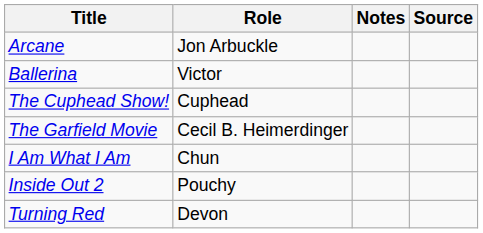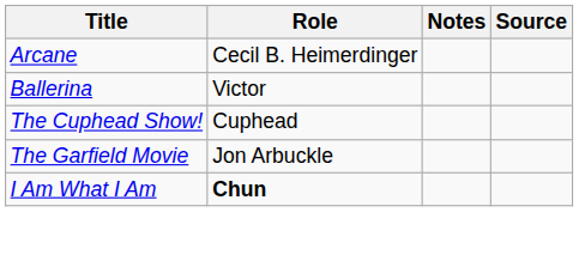Arcane | Role: Jon Arbuckle -> Cecil B. Heimerdinger
The Garfield Movie | Role: Cecil B. Heimerdinger -> Jon Arbuckle
I Am What I Am | Role: normal -> bold
- row: Inside Out 2 | Pouchy
- row: Turning Red | Devon
